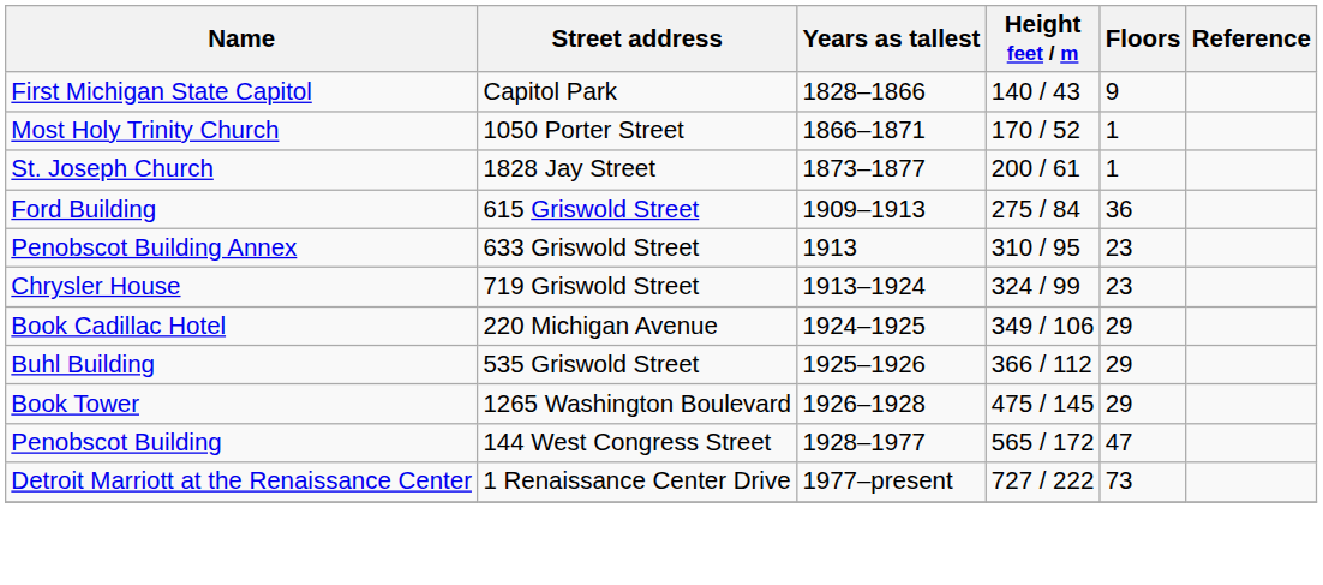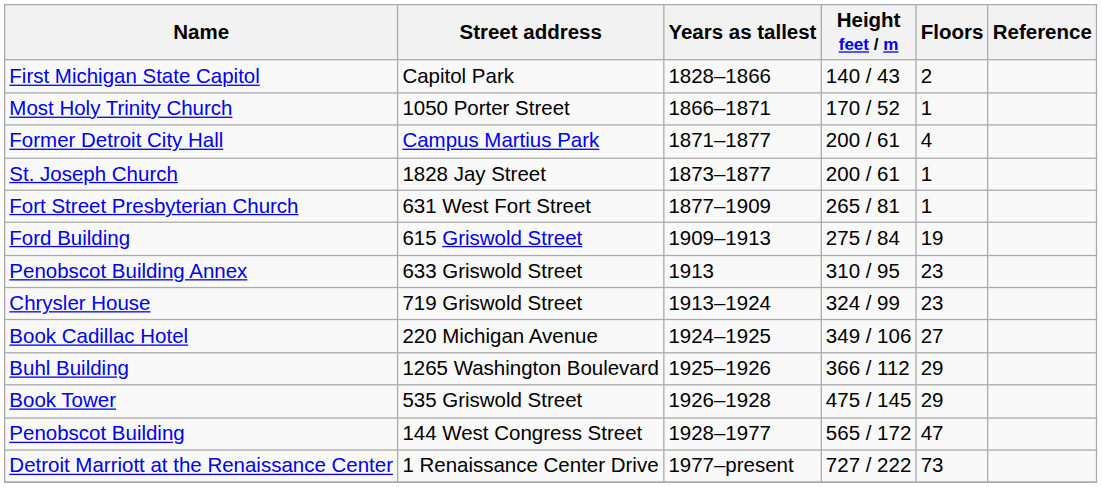First Michigan State Capitol | Floors: 9 -> 2
+ row: Former Detroit City Hall | Campus Martius Park | 1871–1877 | 200 / 61 | 4
+ row: Fort Street Presbyterian Church | 631 West Fort Street | 1877–1909 | 265 / 81 | 1
Ford Building | Floors: 36 -> 19
Book Cadillac Hotel | Floors: 29 -> 27
Buhl Building | Street address: 535 Griswold Street -> 1265 Washington Boulevard
Book Tower | Street address: 1265 Washington Boulevard -> 535 Griswold Street
